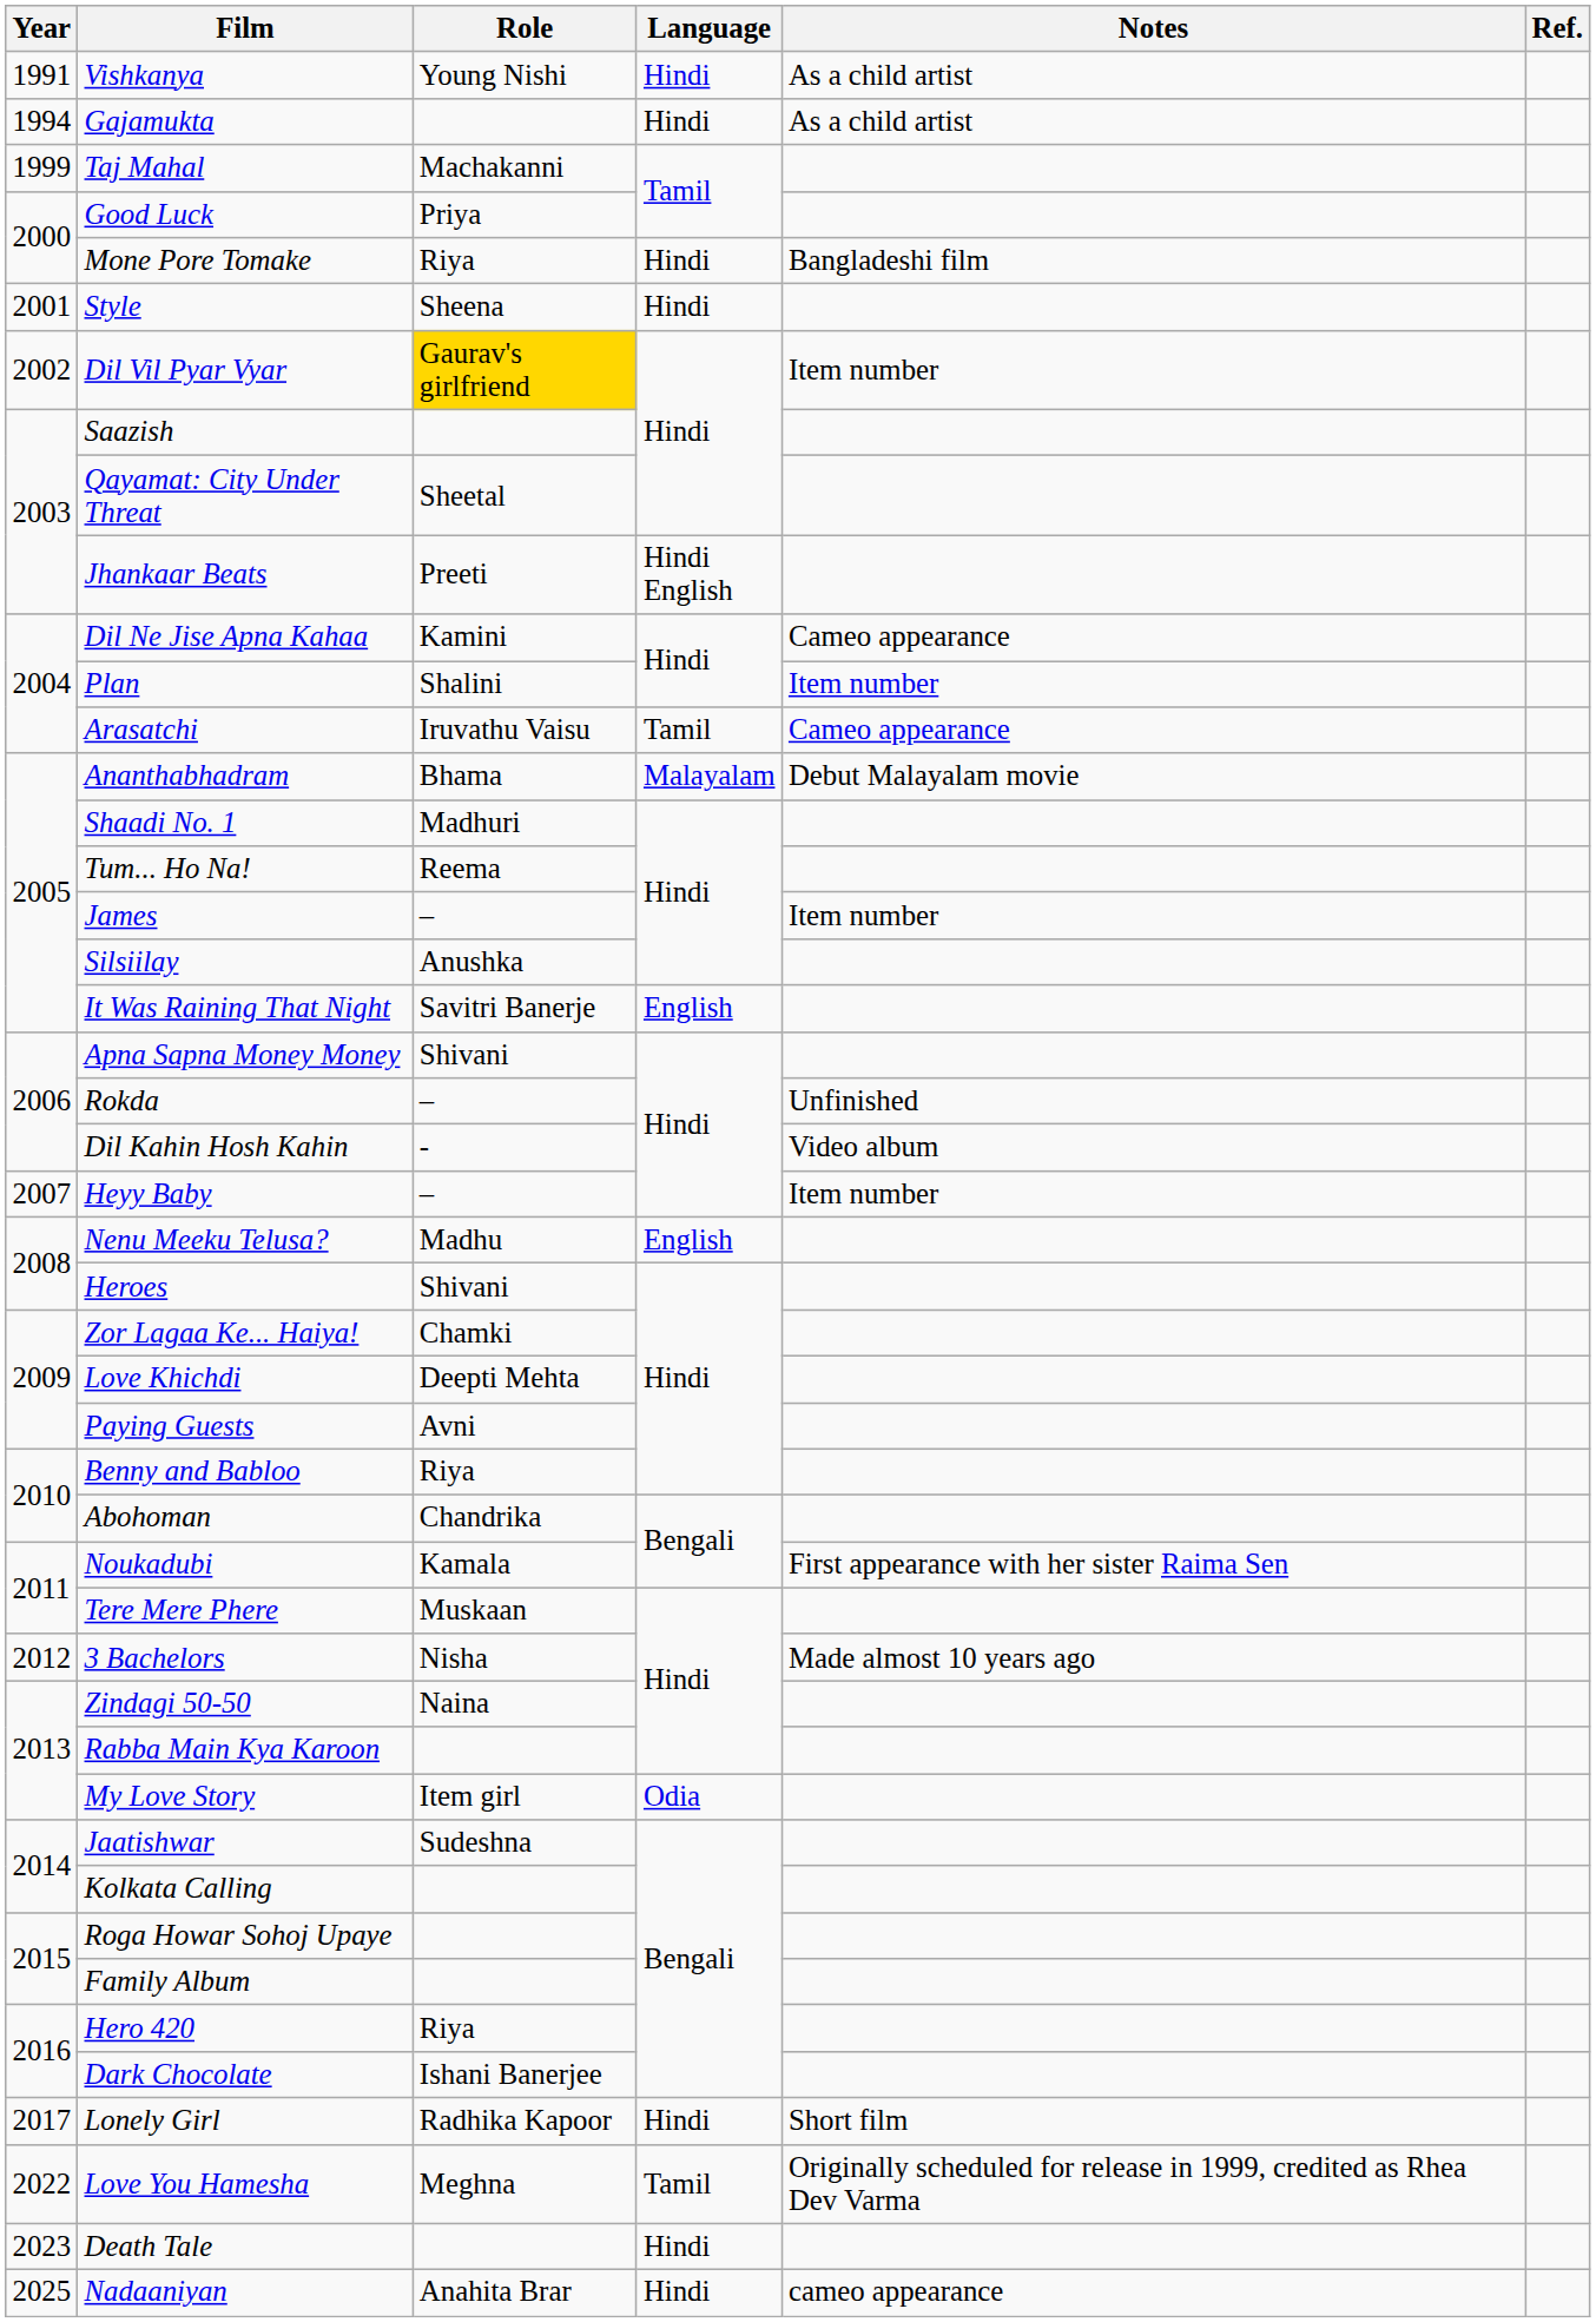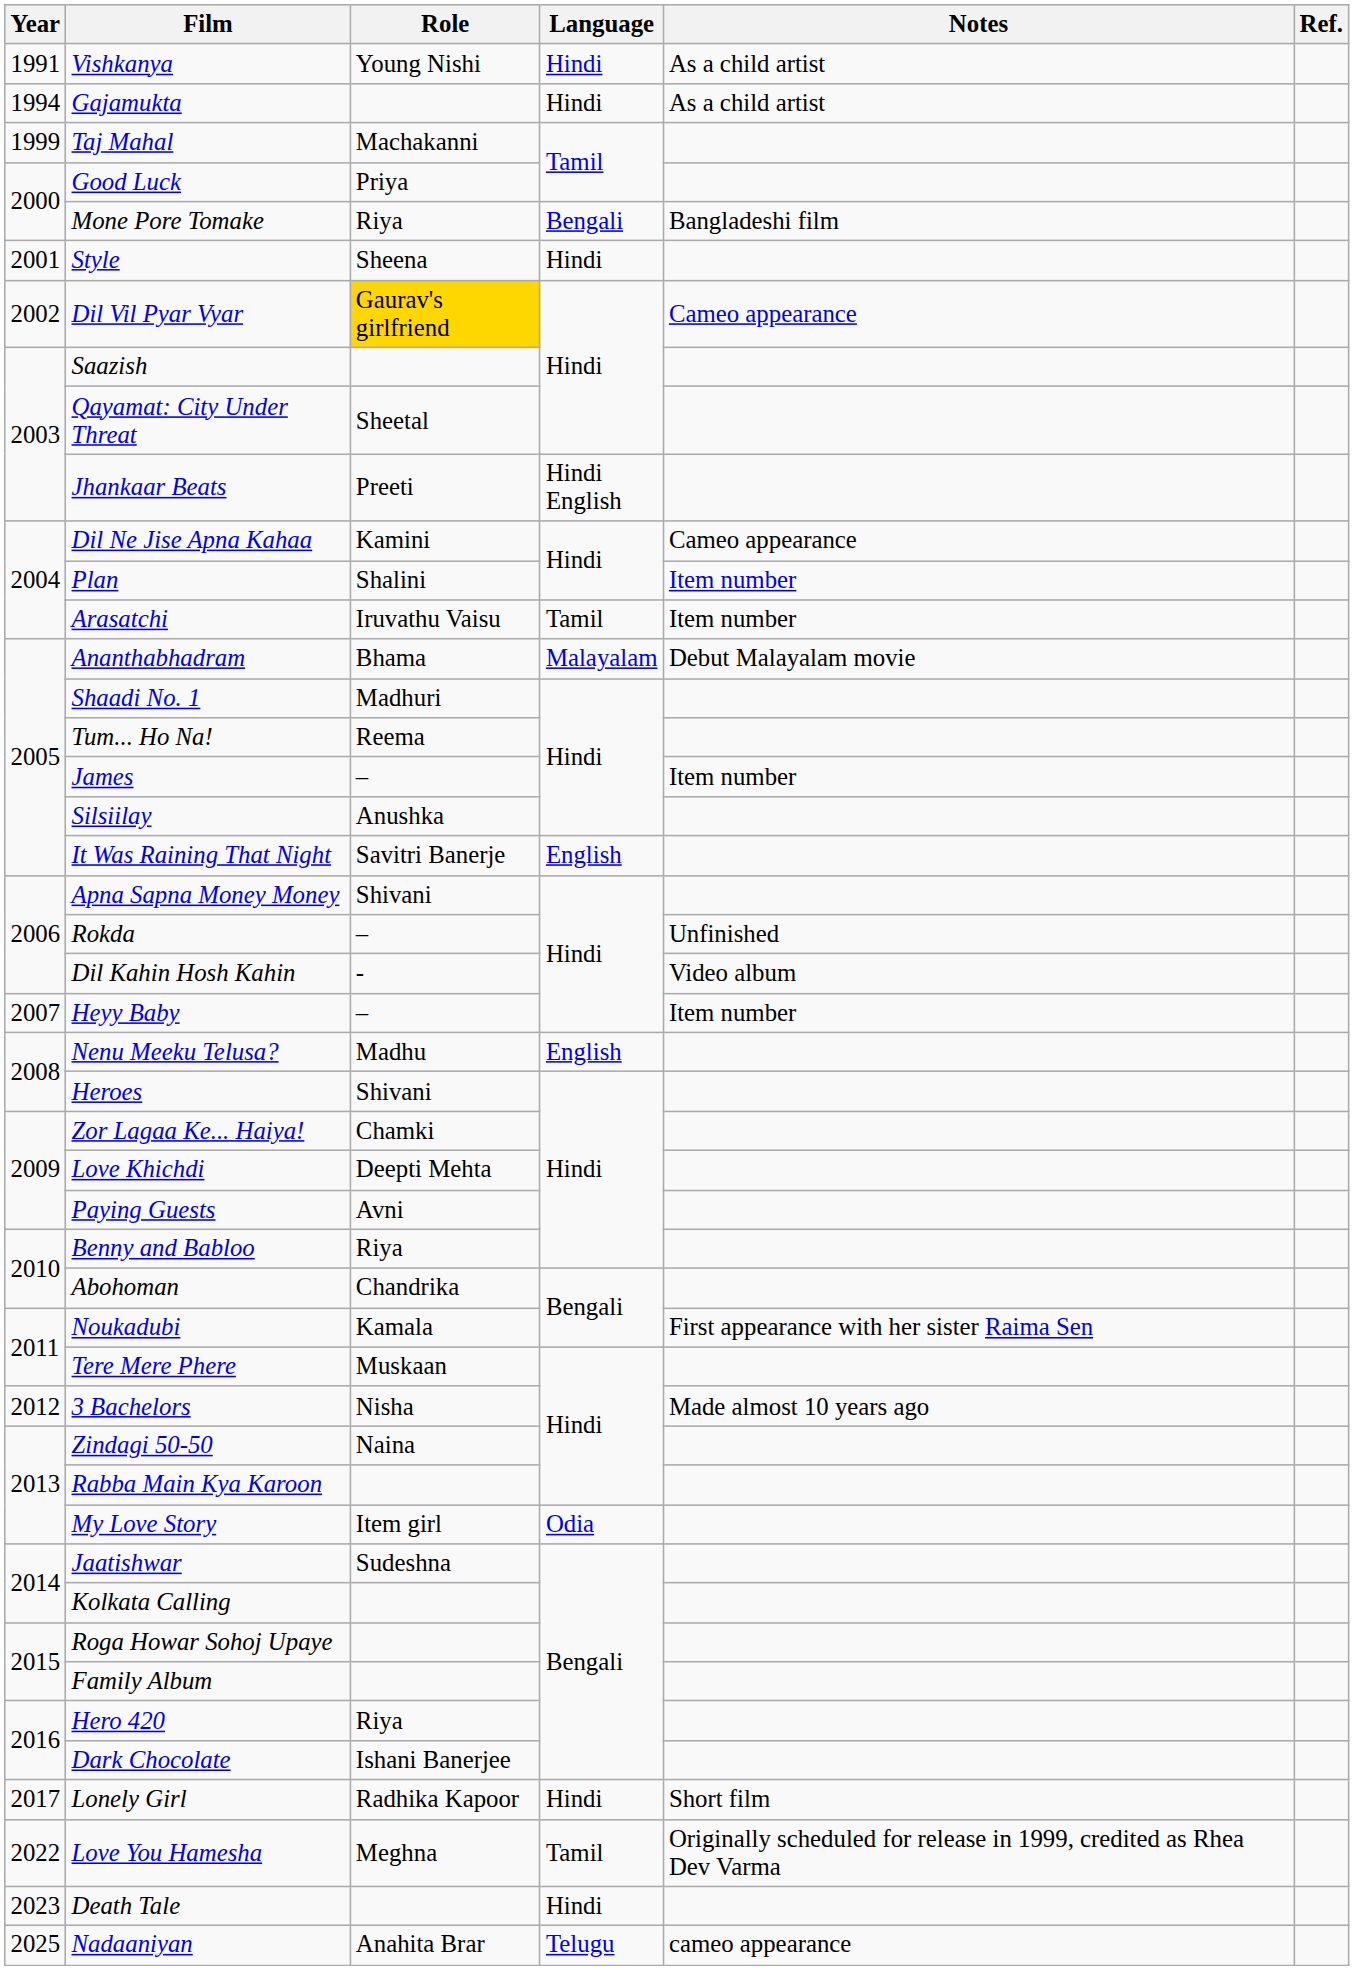Mone Pore Tomake | Language: Hindi -> Bengali
Dil Vil Pyar Vyar | Notes: Item number -> Cameo appearance
Arasatchi | Notes: Cameo appearance -> Item number
Nadaaniyan | Language: Hindi -> Telugu
